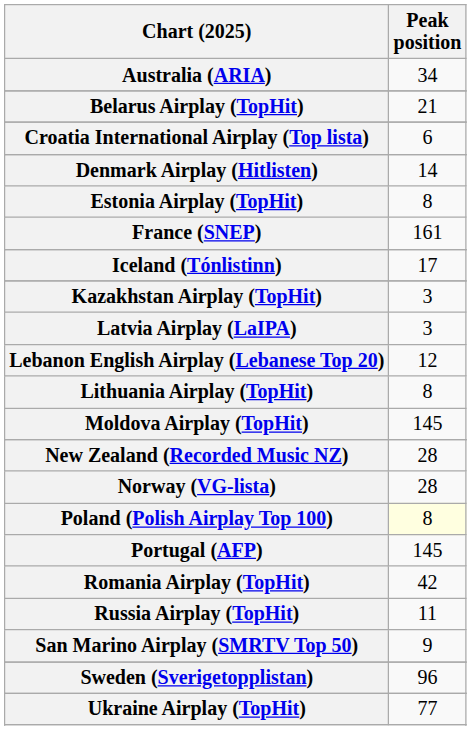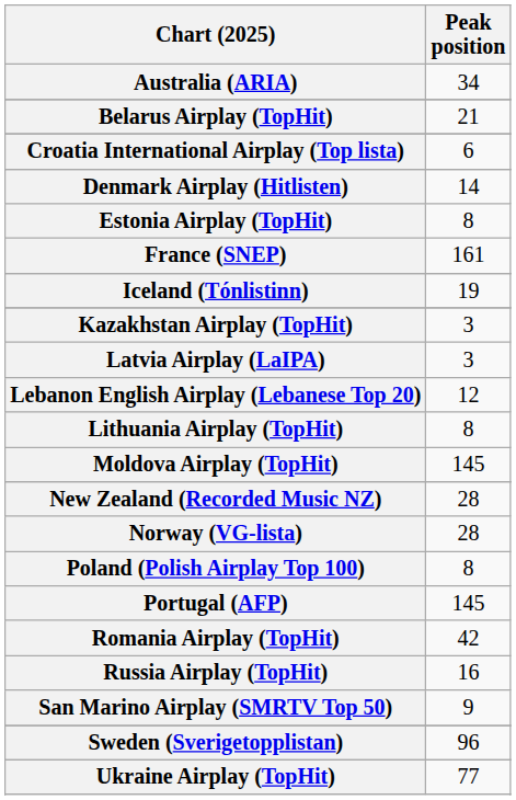Iceland (Tónlistinn) | Peak position: 17 -> 19
Poland (Polish Airplay Top 100) | Peak position: lightyellow background -> no background
Russia Airplay (TopHit) | Peak position: 11 -> 16
